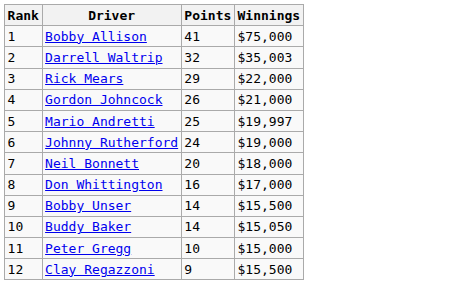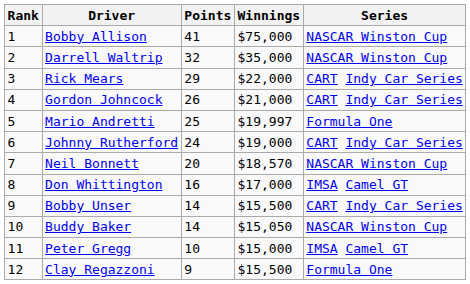+ column: Series | NASCAR Winston Cup | NASCAR Winston Cup | CART Indy Car Series | CART Indy Car Series | Formula One | CART Indy Car Series | NASCAR Winston Cup | IMSA Camel GT | CART Indy Car Series | NASCAR Winston Cup | IMSA Camel GT | Formula One
Darrell Waltrip | Winnings: $35,003 -> $35,000
Neil Bonnett | Winnings: $18,000 -> $18,570
